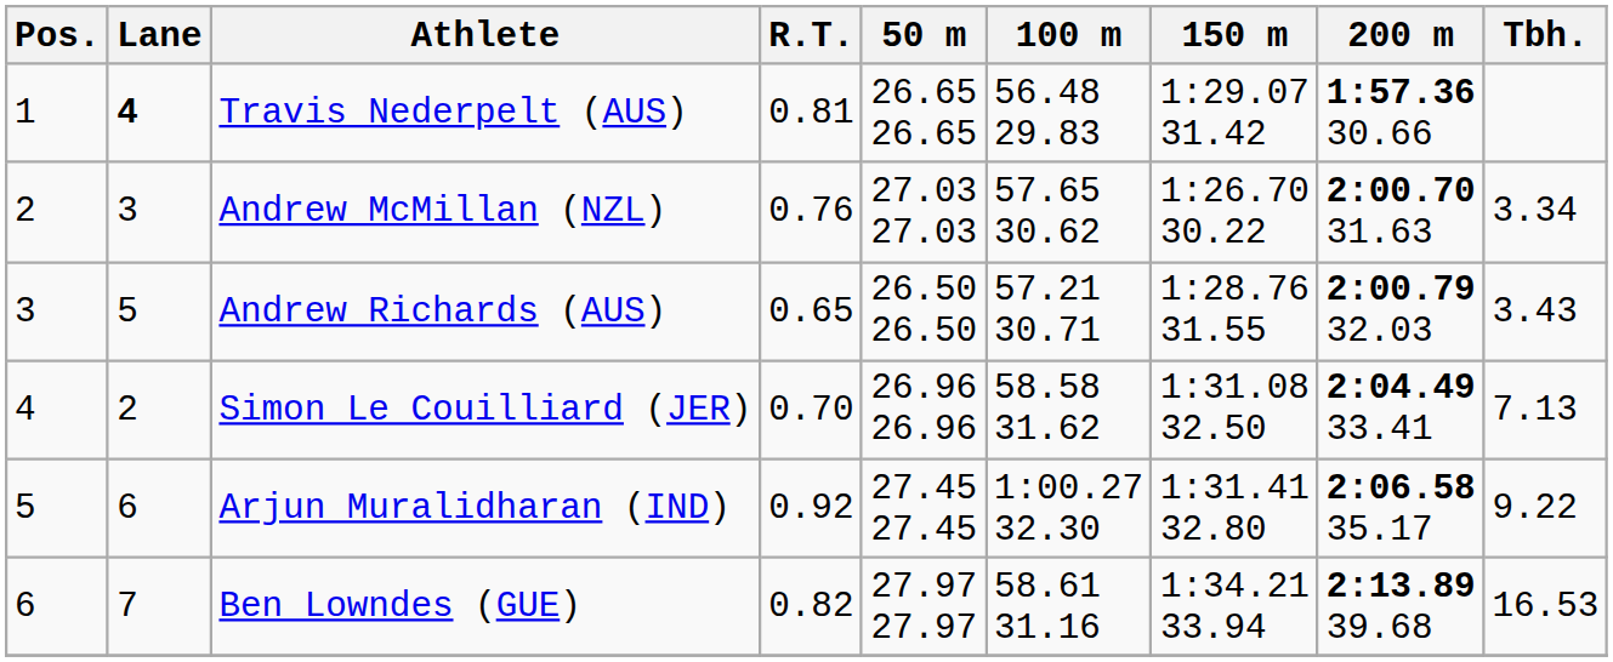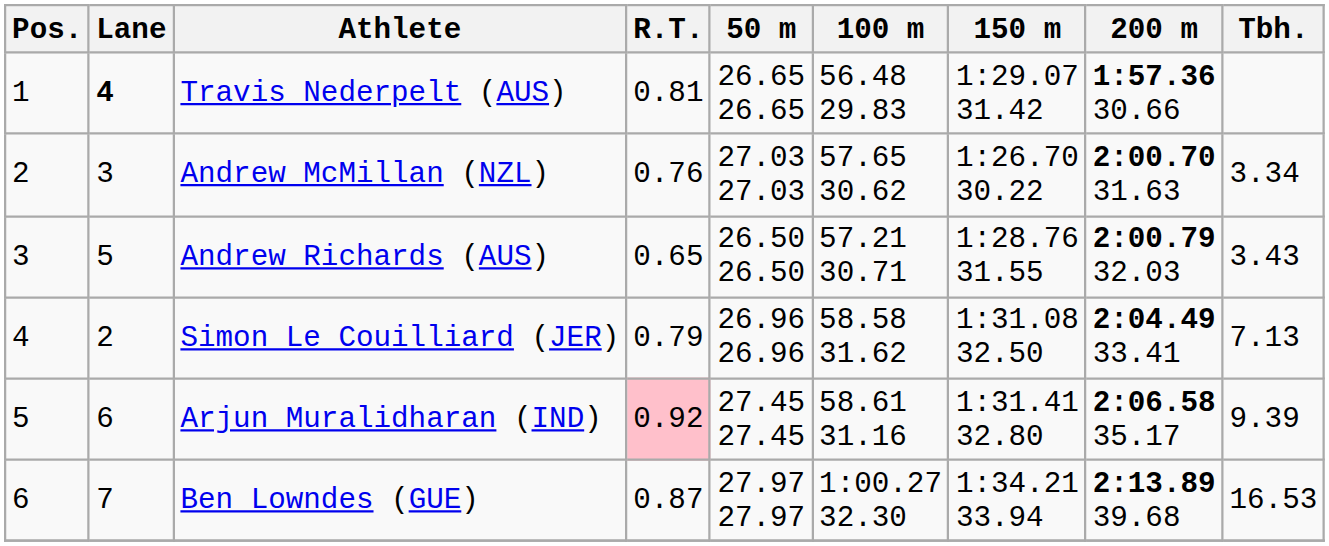Simon Le Couilliard (JER) | R.T.: 0.70 -> 0.79
Arjun Muralidharan (IND) | R.T.: no background -> pink background
Arjun Muralidharan (IND) | 100 m: 1:00.27 32.30 -> 58.61 31.16
Arjun Muralidharan (IND) | Tbh.: 9.22 -> 9.39
Ben Lowndes (GUE) | R.T.: 0.82 -> 0.87
Ben Lowndes (GUE) | 100 m: 58.61 31.16 -> 1:00.27 32.30
